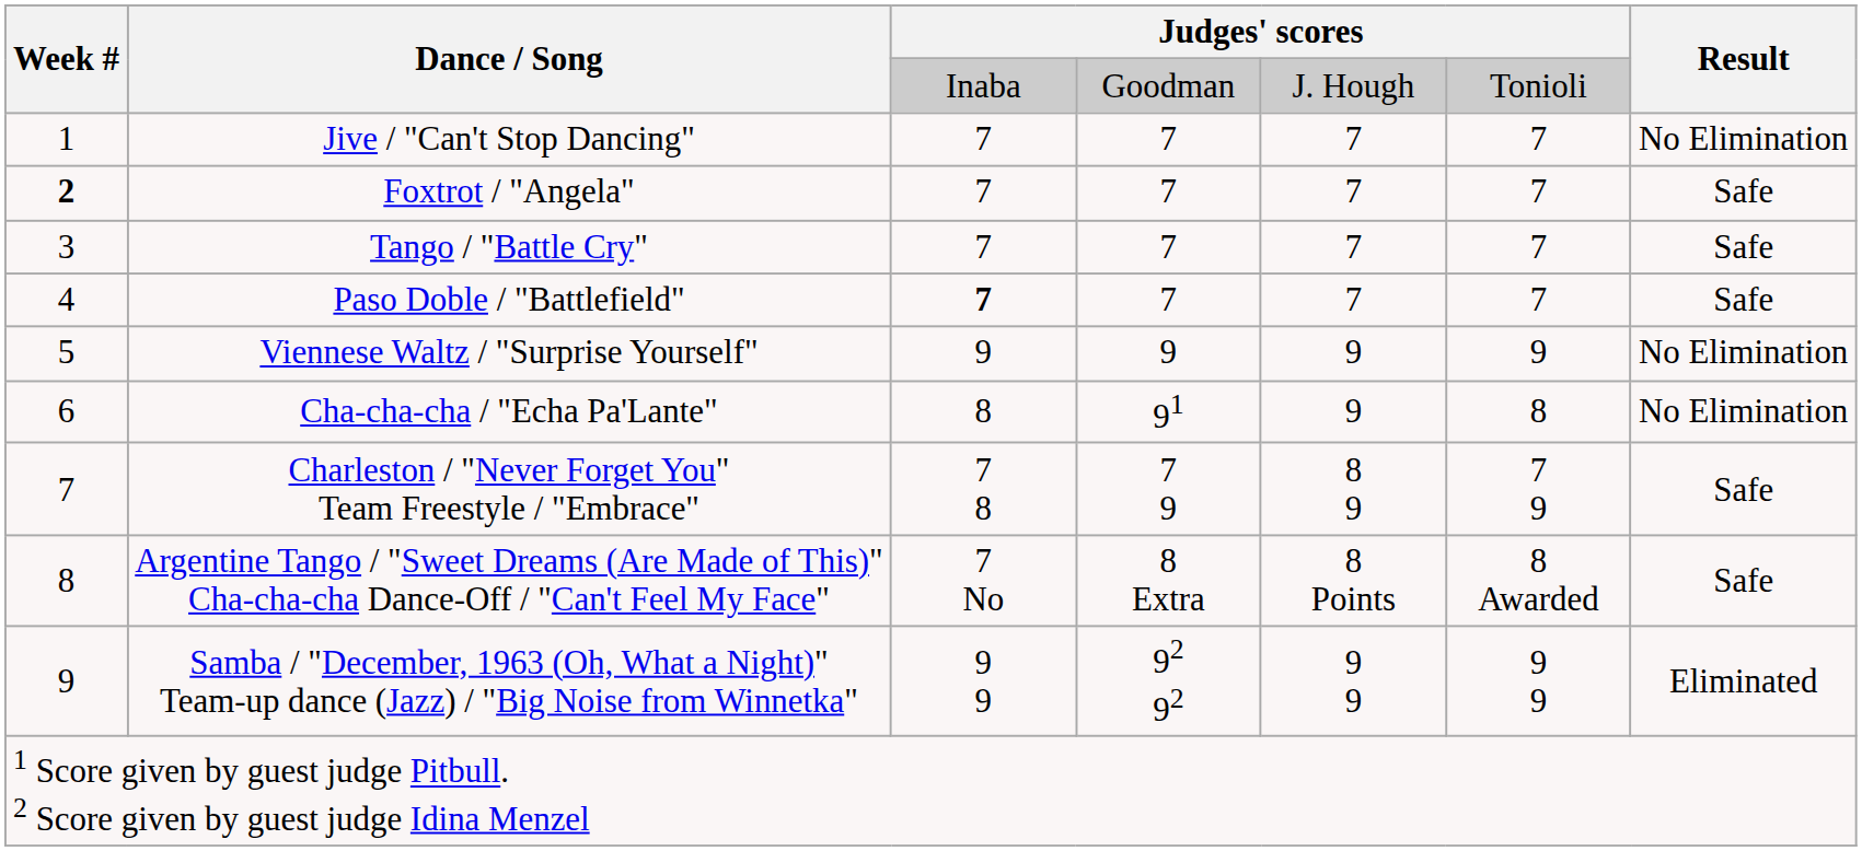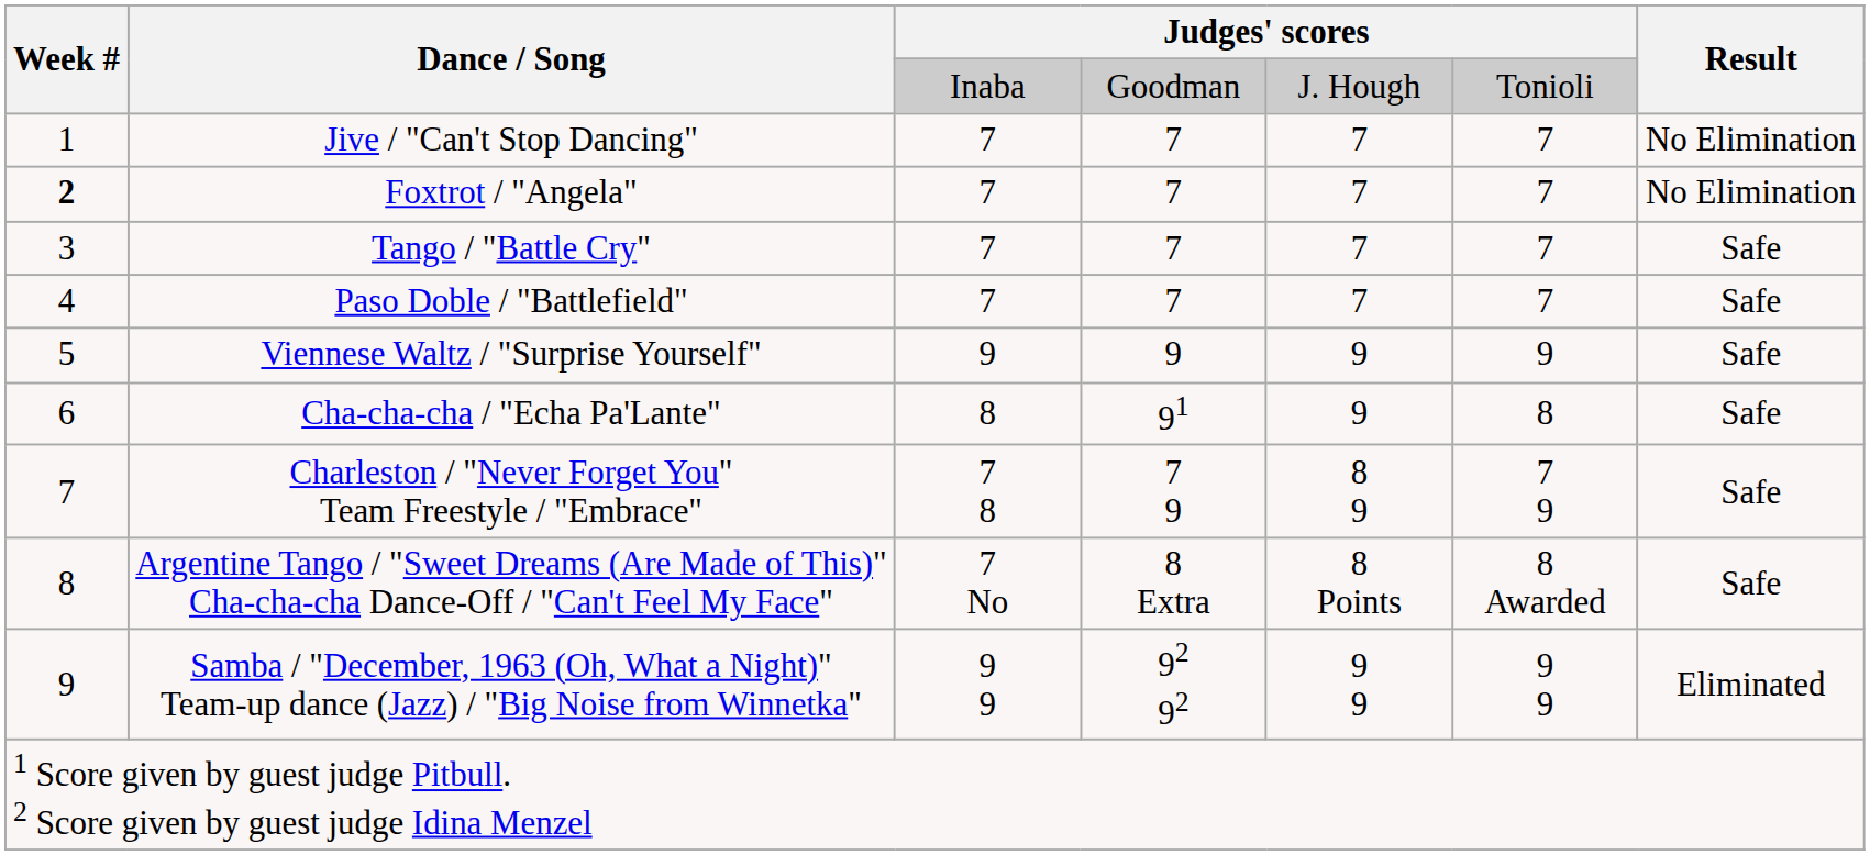Foxtrot / "Angela" | Result: Safe -> No Elimination
Paso Doble / "Battlefield" | column 3: bold -> normal
Viennese Waltz / "Surprise Yourself" | Result: No Elimination -> Safe
Cha-cha-cha / "Echa Pa'Lante" | Result: No Elimination -> Safe
